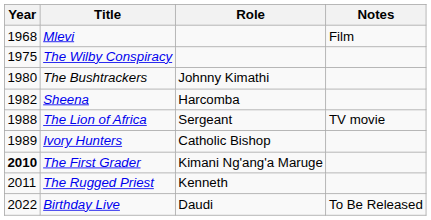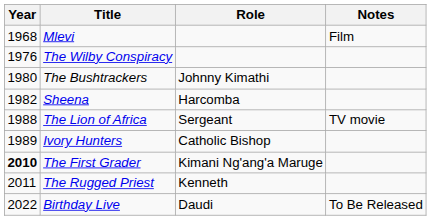The Wilby Conspiracy | Year: 1975 -> 1976
